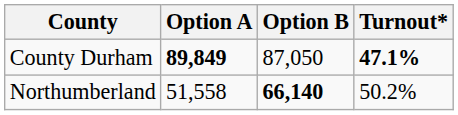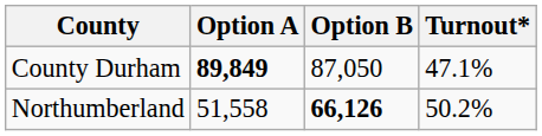County Durham | Turnout*: bold -> normal
Northumberland | Option B: 66,140 -> 66,126
